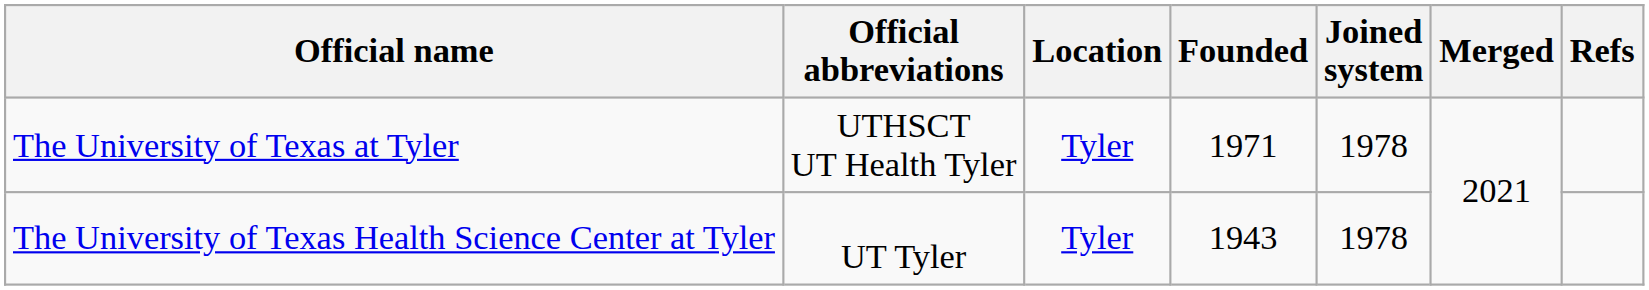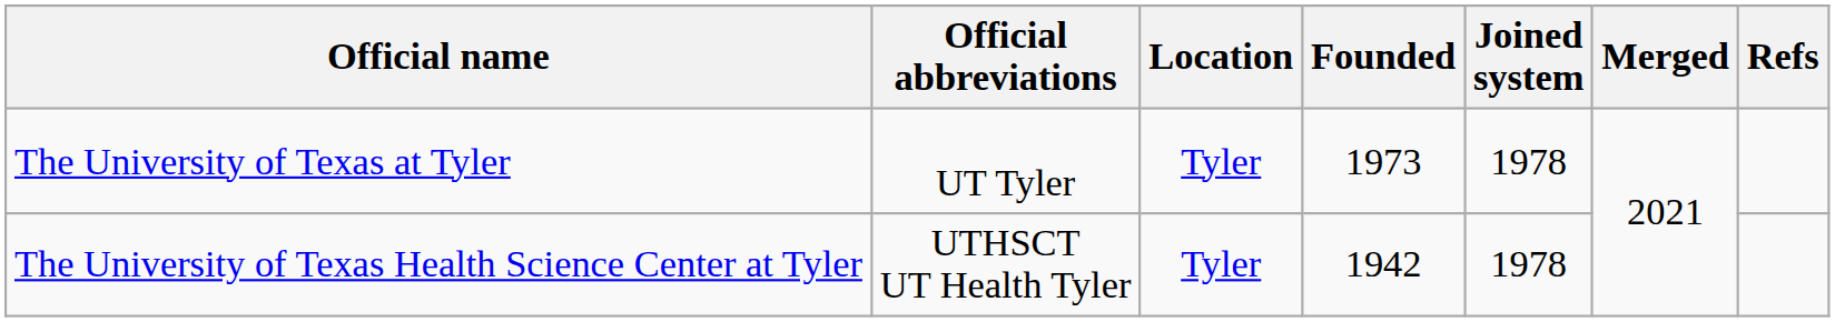The University of Texas at Tyler | Official abbreviations: UTHSCT UT Health Tyler -> UT Tyler
The University of Texas at Tyler | Founded: 1971 -> 1973
The University of Texas Health Science Center at Tyler | Official abbreviations: UT Tyler -> UTHSCT UT Health Tyler
The University of Texas Health Science Center at Tyler | Founded: 1943 -> 1942
